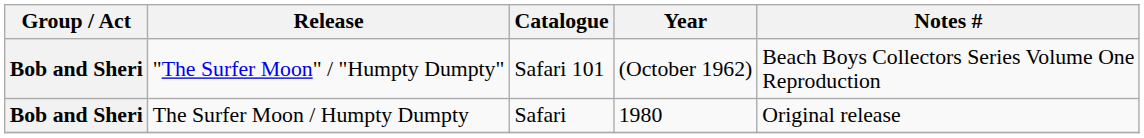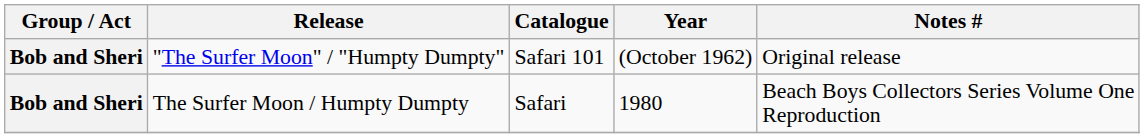"The Surfer Moon" / "Humpty Dumpty" | Notes #: Beach Boys Collectors Series Volume One Reproduction -> Original release
The Surfer Moon / Humpty Dumpty | Notes #: Original release -> Beach Boys Collectors Series Volume One Reproduction
